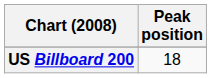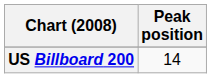US Billboard 200 | Peak position: 18 -> 14
